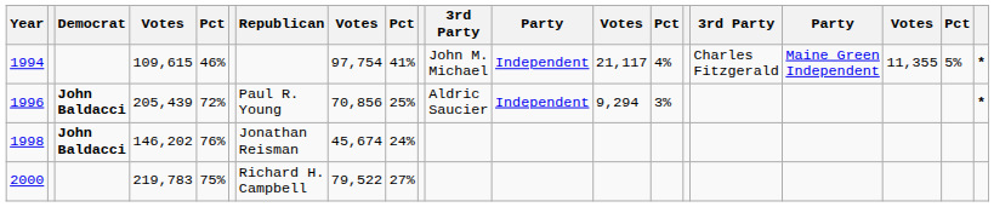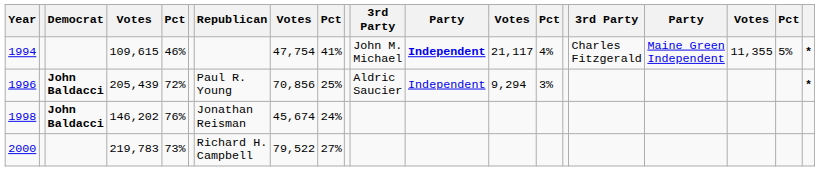1994 | column 8: 97,754 -> 47,754
1994 | column 12: normal -> bold
2000 | column 5: 75% -> 73%
